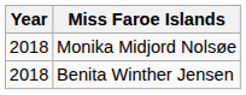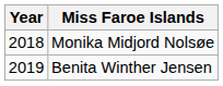Benita Winther Jensen | Year: 2018 -> 2019
